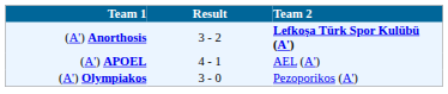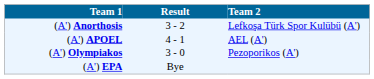(A') Anorthosis | Team 2: bold -> normal
+ row: (A') EPA | Bye
